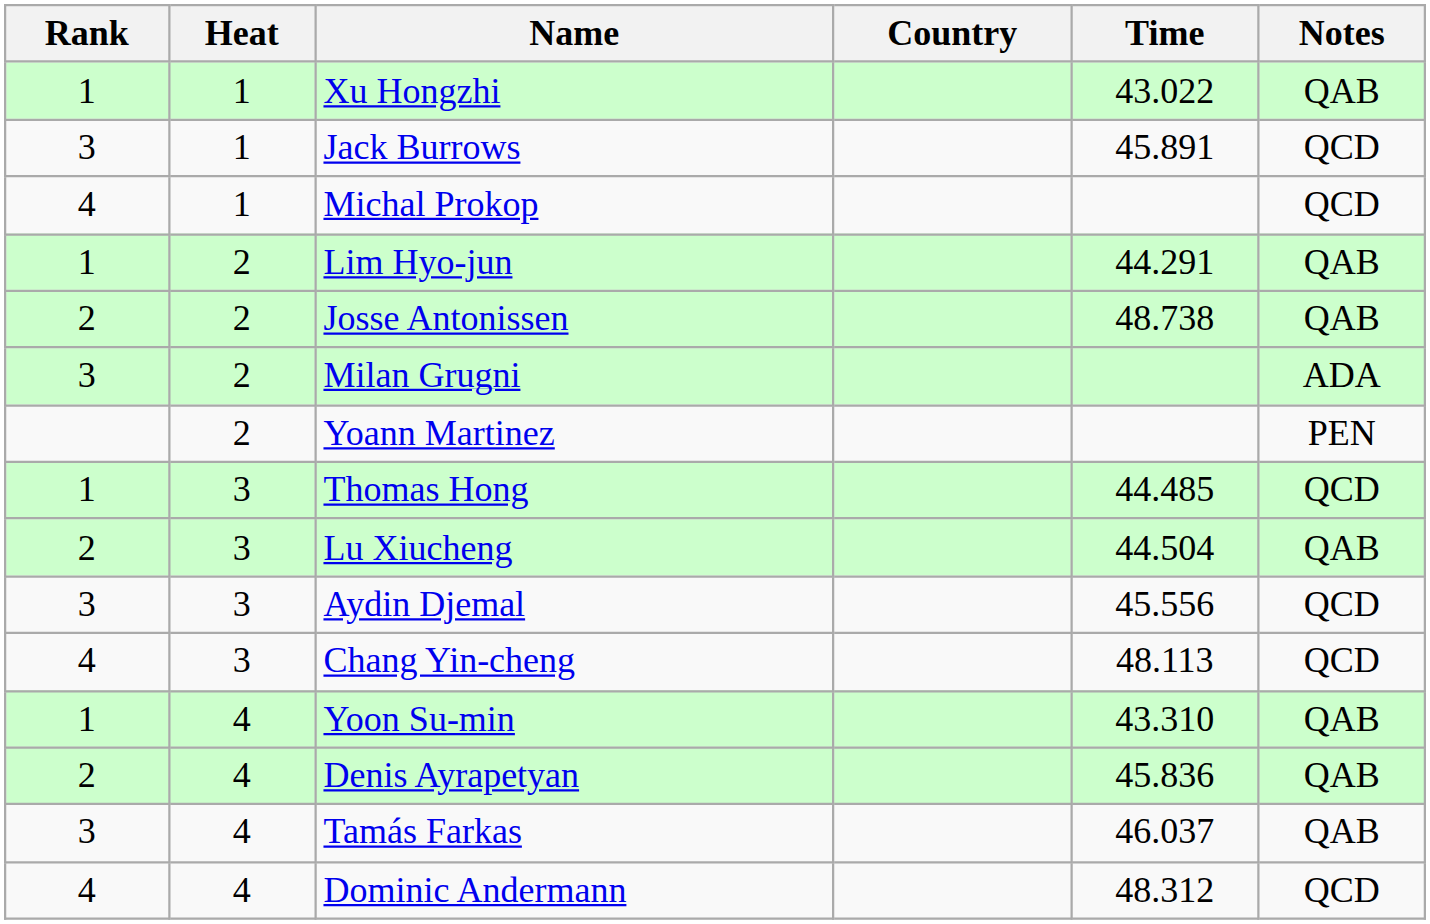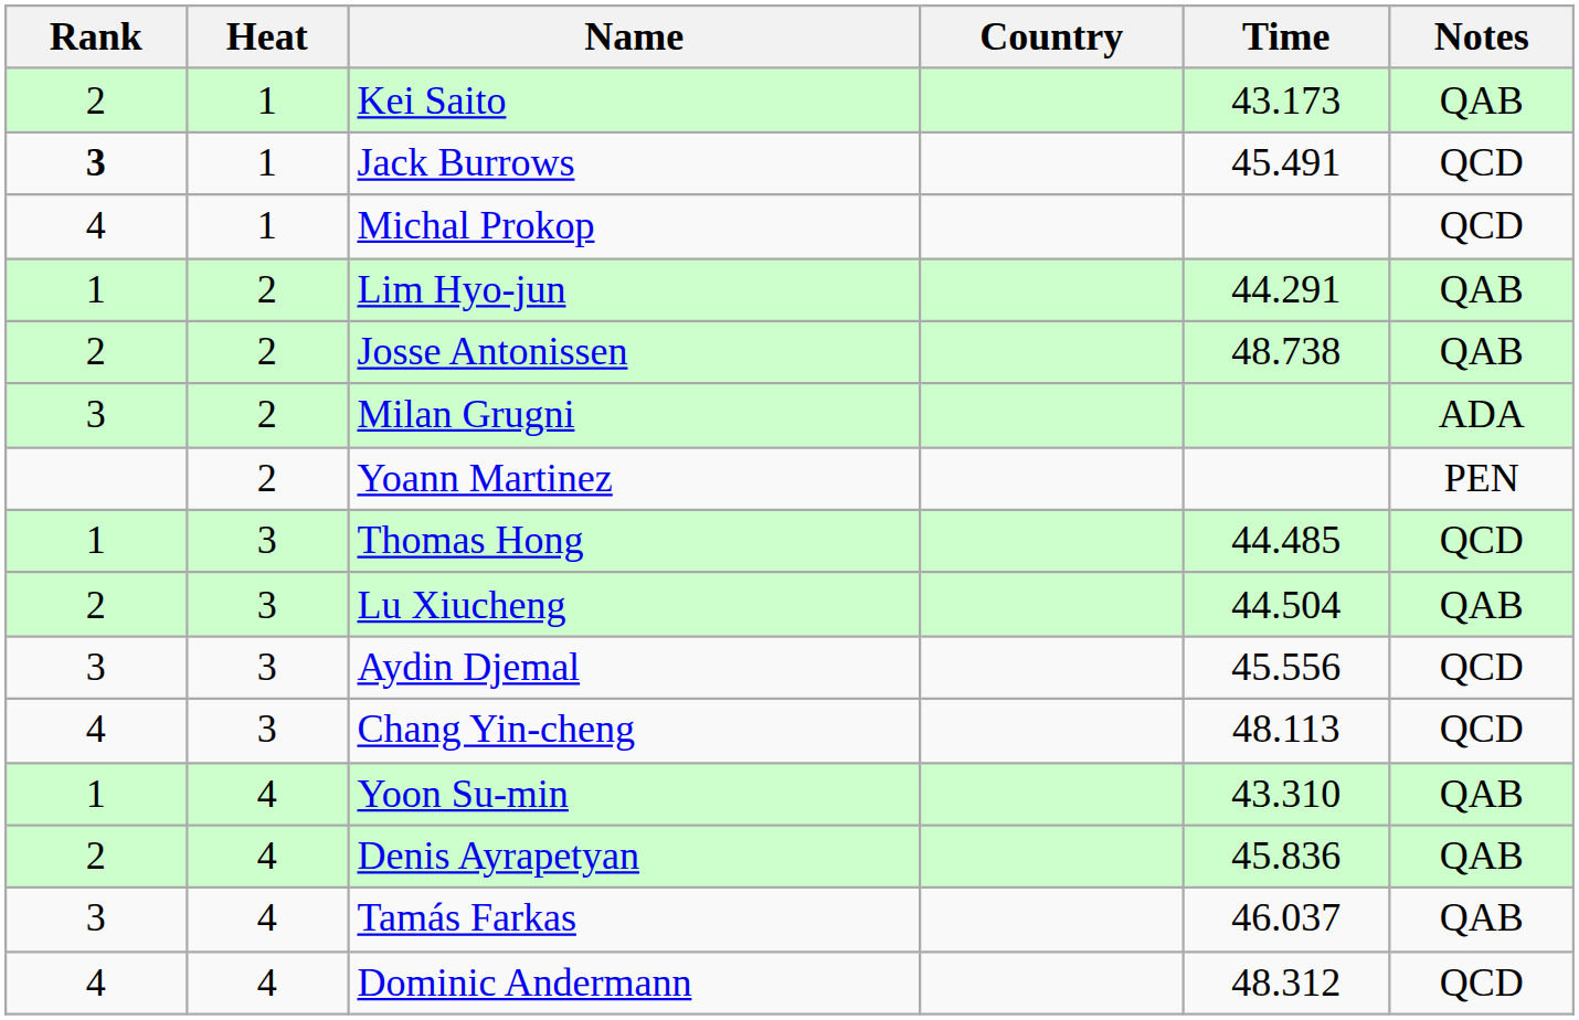- row: 1 | 1 | Xu Hongzhi | 43.022 | QAB
+ row: 2 | 1 | Kei Saito | 43.173 | QAB
Jack Burrows | Rank: normal -> bold
Jack Burrows | Time: 45.891 -> 45.491
